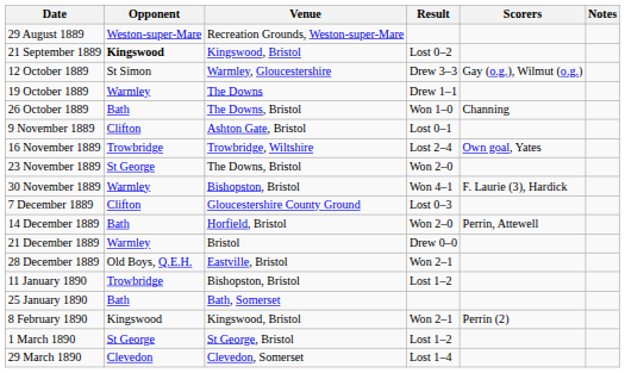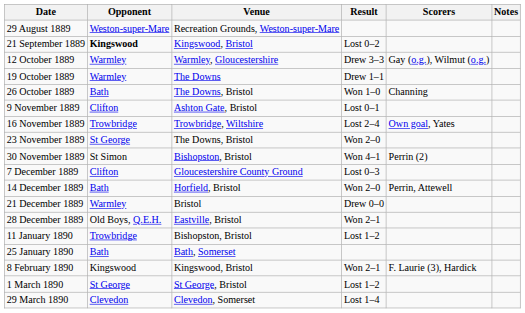12 October 1889 | Opponent: St Simon -> Warmley
30 November 1889 | Opponent: Warmley -> St Simon
30 November 1889 | Scorers: F. Laurie (3), Hardick -> Perrin (2)
8 February 1890 | Scorers: Perrin (2) -> F. Laurie (3), Hardick
